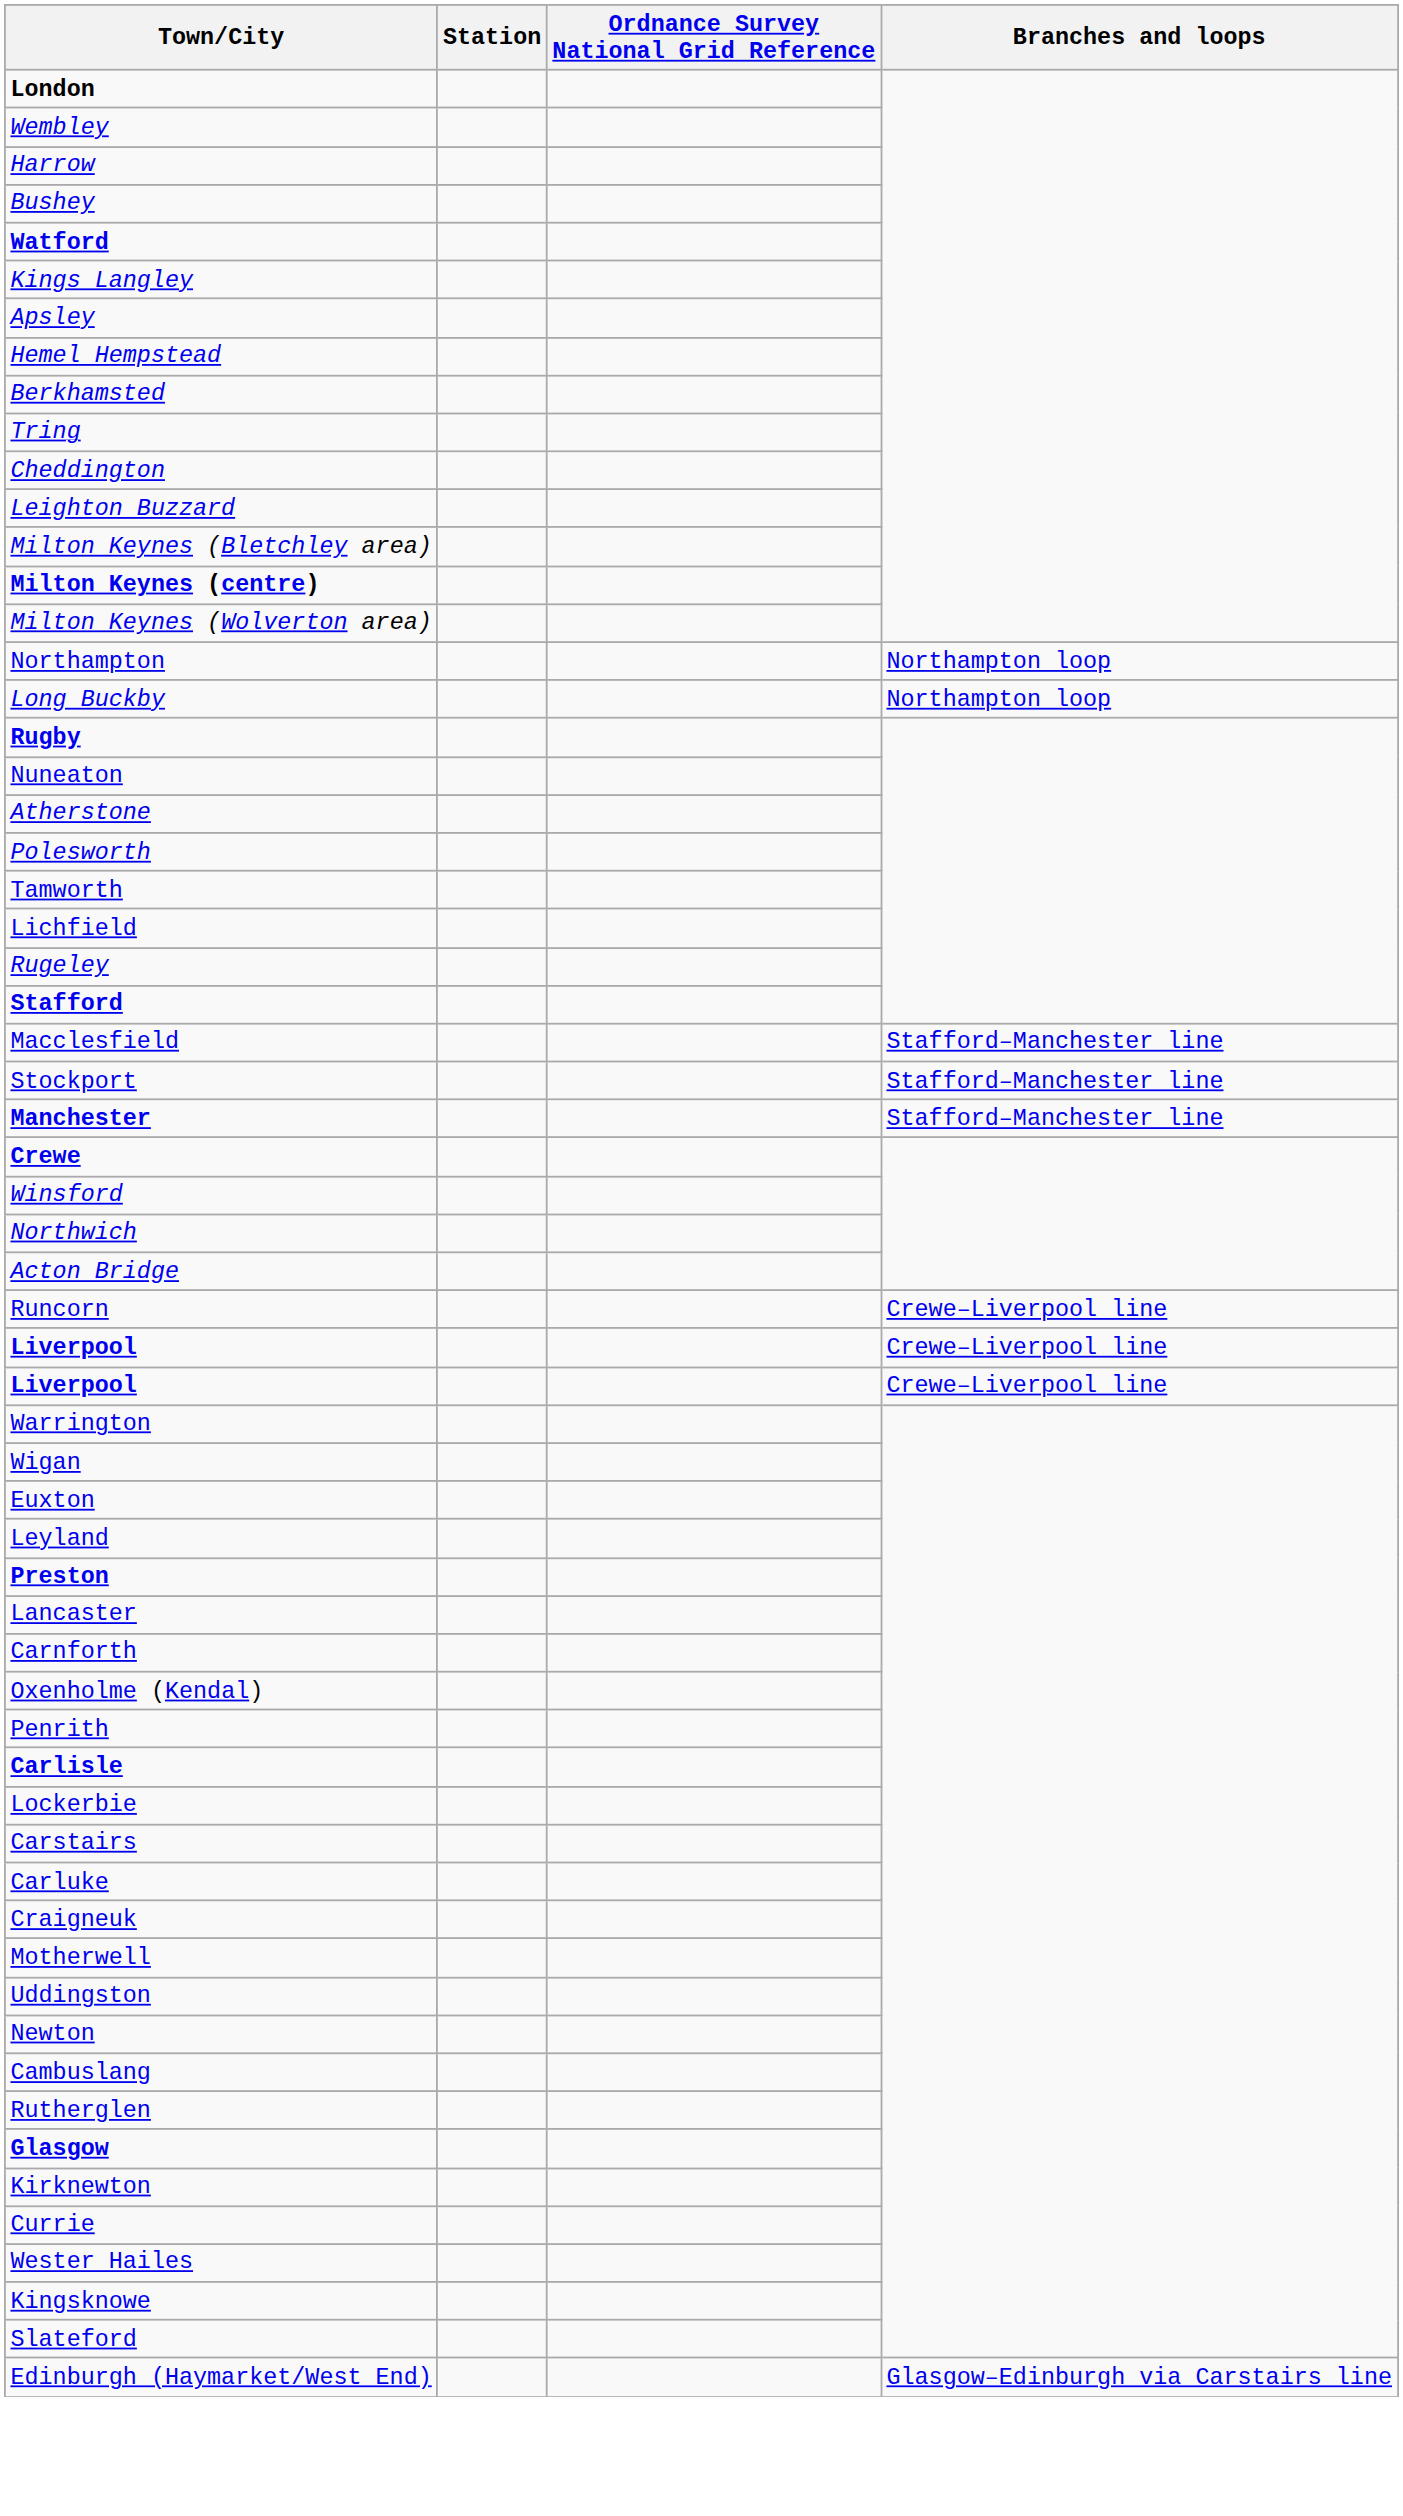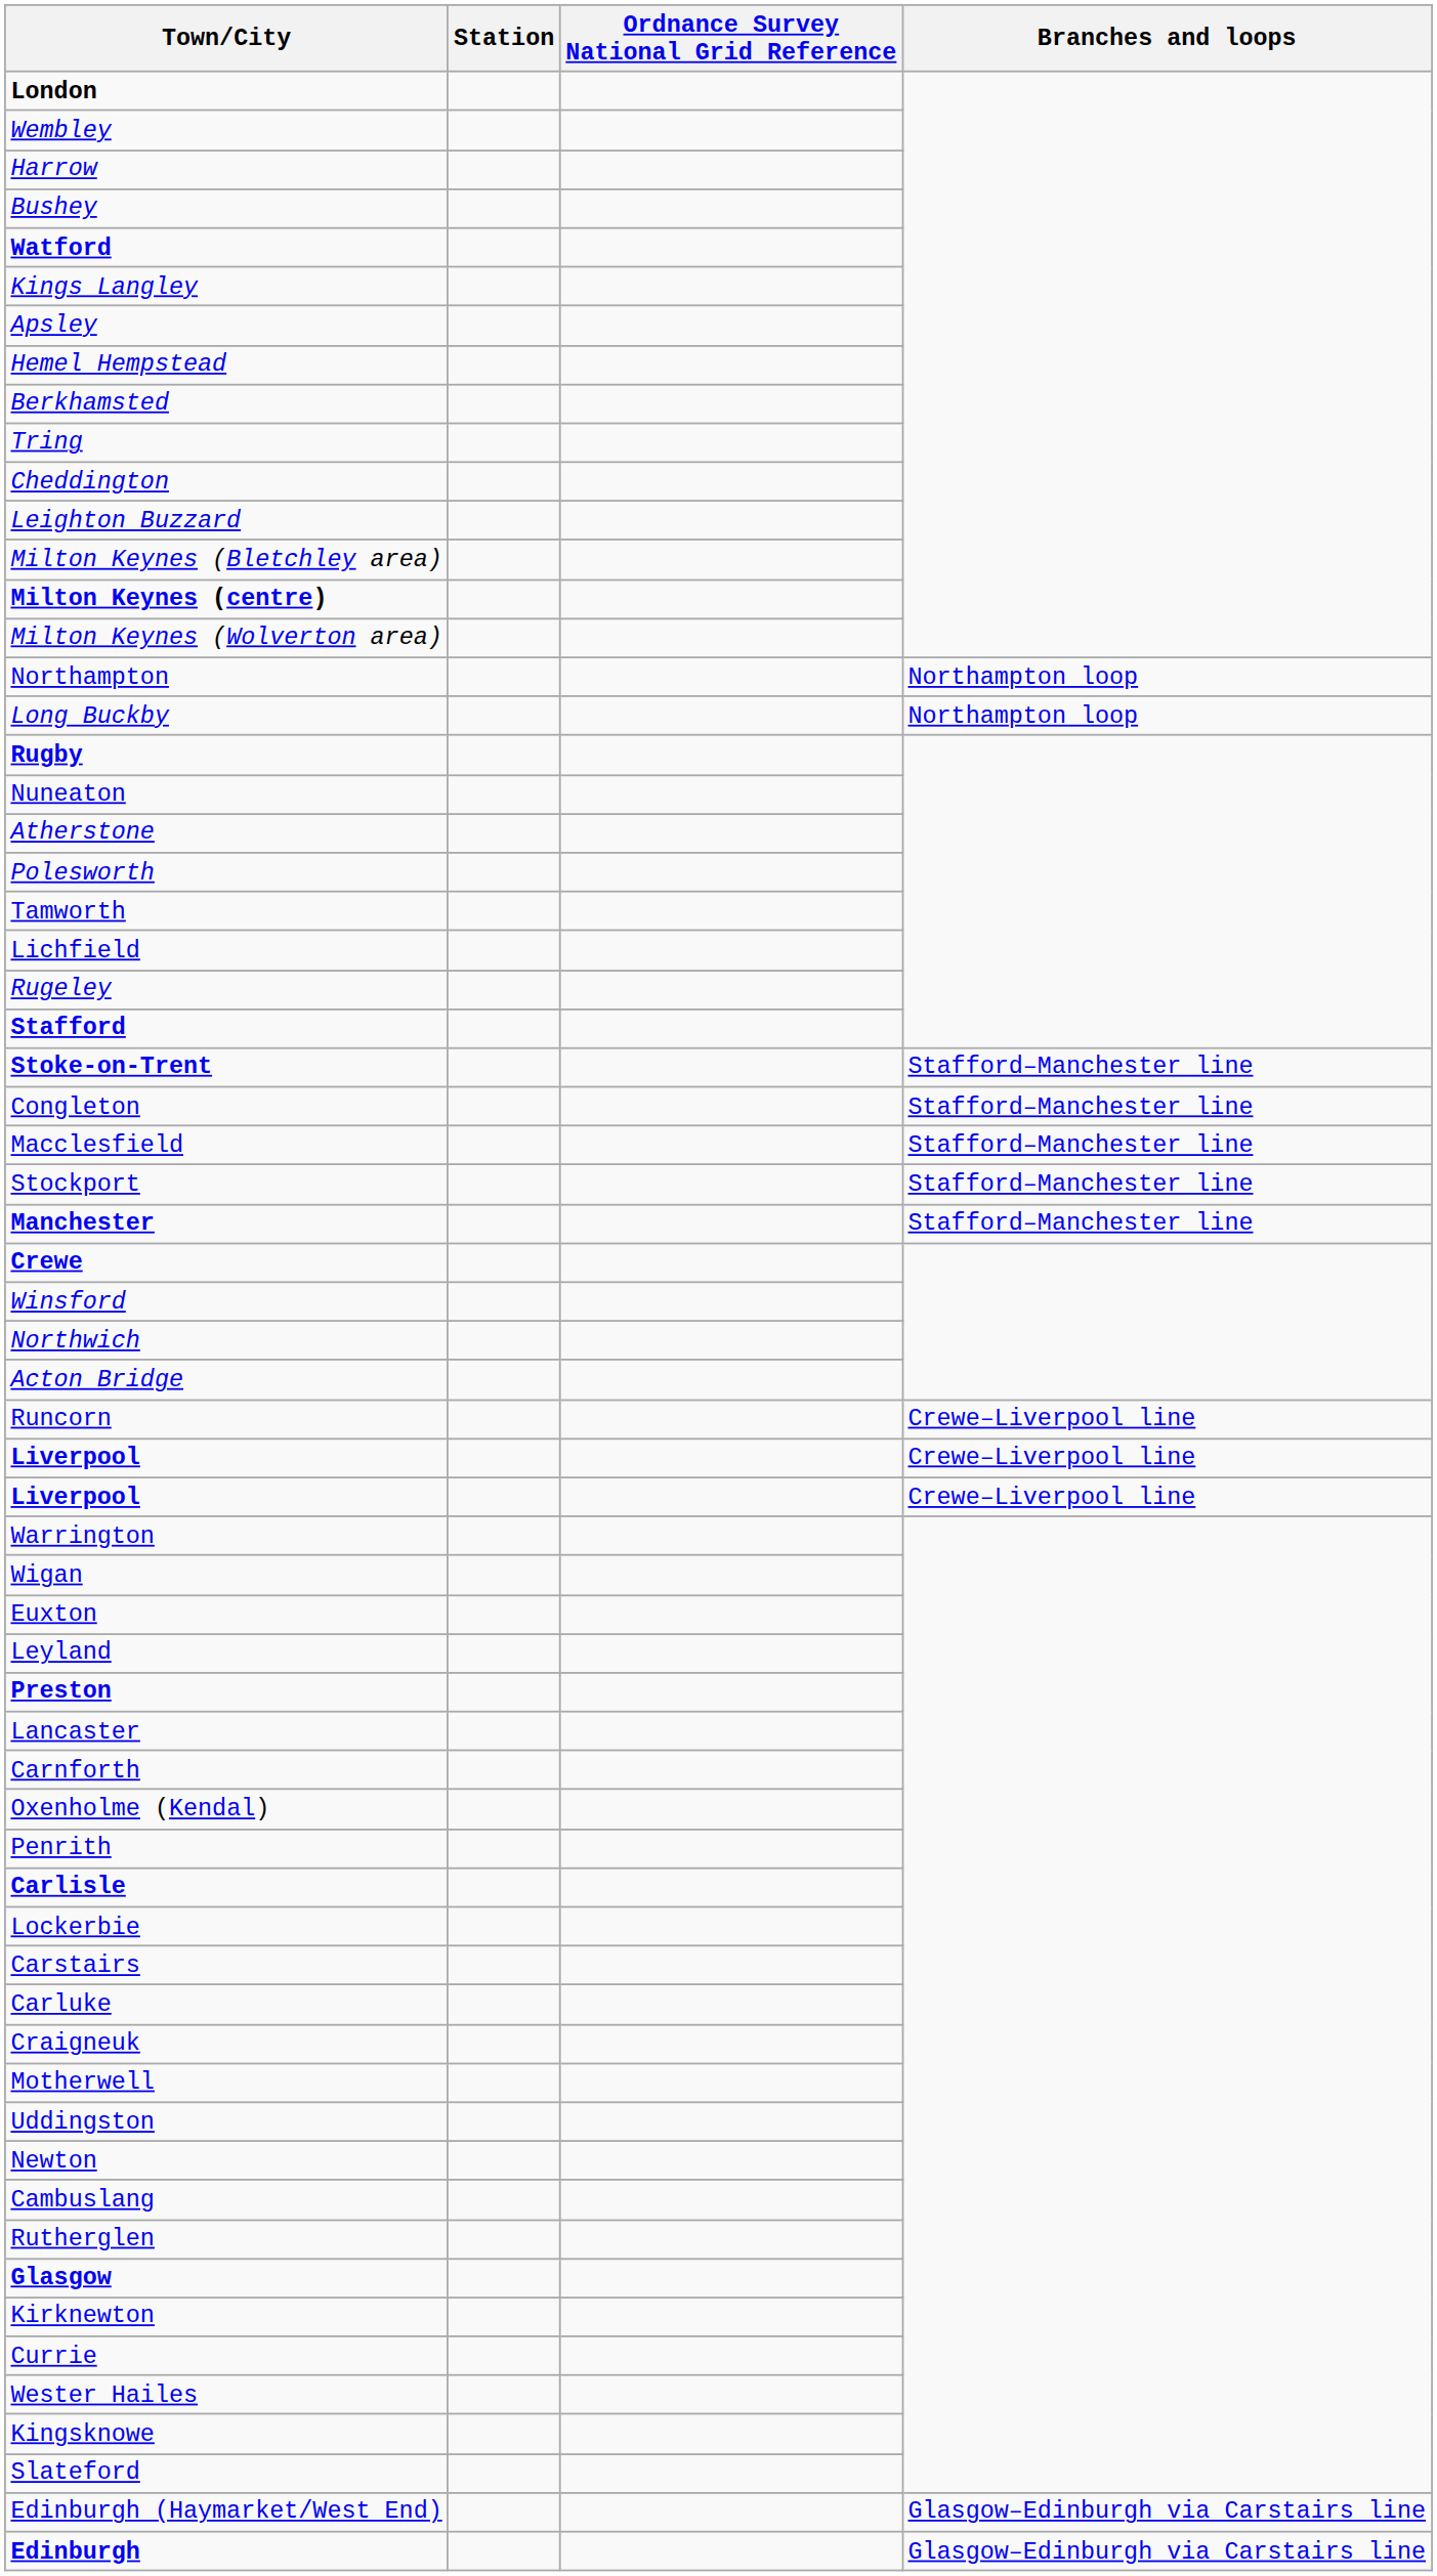+ row: Stoke-on-Trent | Stafford–Manchester line
+ row: Congleton | Stafford–Manchester line
+ row: Edinburgh | Glasgow–Edinburgh via Carstairs line
